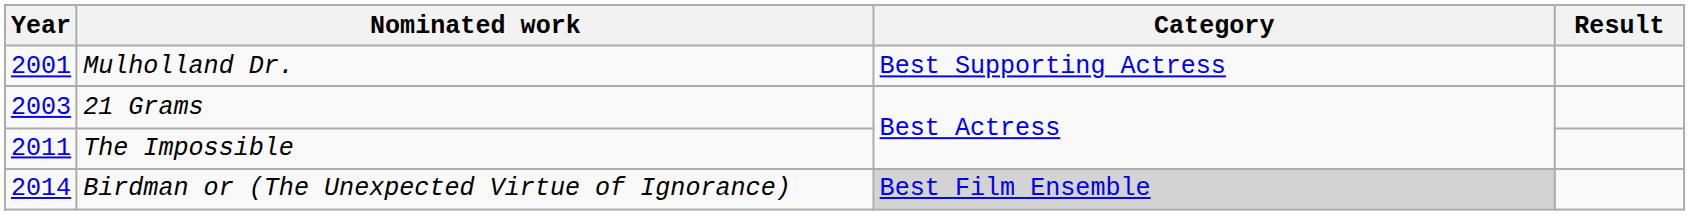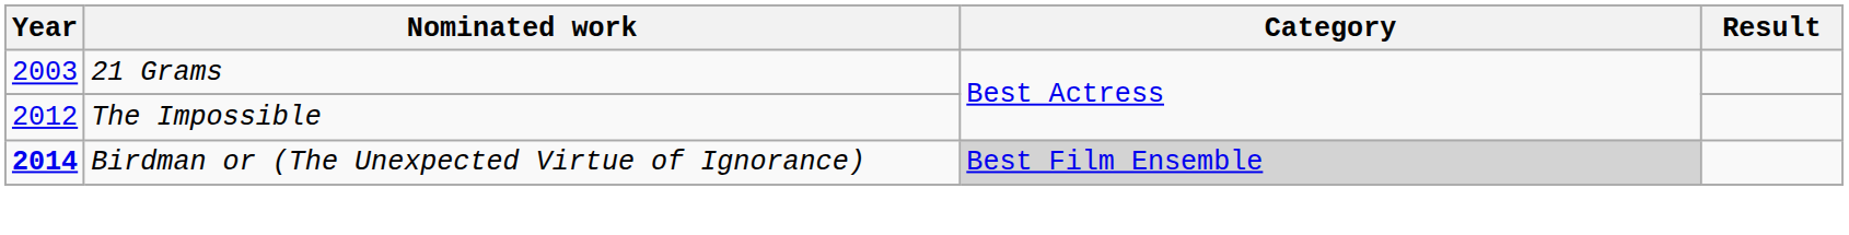- row: 2001 | Mulholland Dr. | Best Supporting Actress
The Impossible | Year: 2011 -> 2012
Birdman or (The Unexpected Virtue of Ignorance) | Year: normal -> bold
